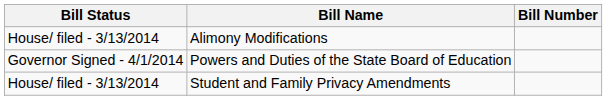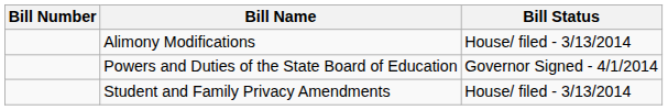columns swapped: Bill Number <-> Bill Status
